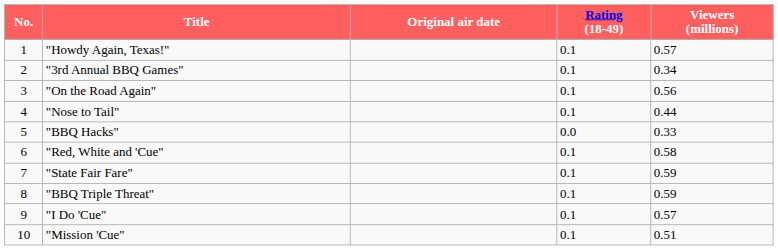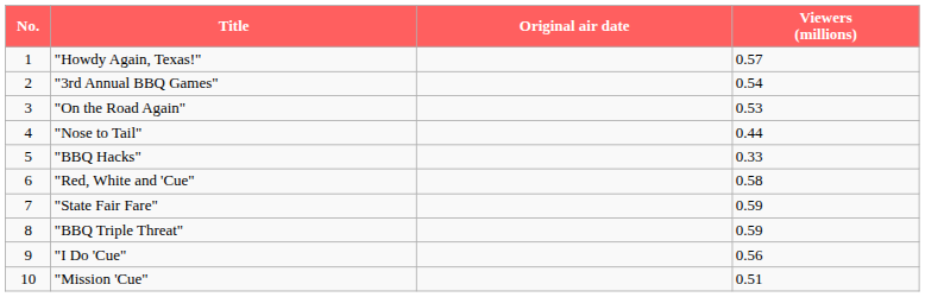- column: Rating (18-49) | 0.1 | 0.1 | 0.1 | 0.1 | 0.0 | 0.1 | 0.1 | 0.1 | 0.1 | 0.1
"3rd Annual BBQ Games" | Viewers (millions): 0.34 -> 0.54
"On the Road Again" | Viewers (millions): 0.56 -> 0.53
"I Do 'Cue" | Viewers (millions): 0.57 -> 0.56
